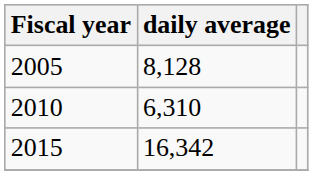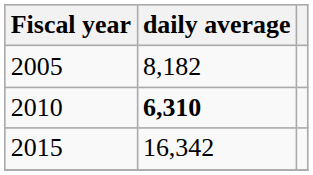2005 | daily average: 8,128 -> 8,182
2010 | daily average: normal -> bold
